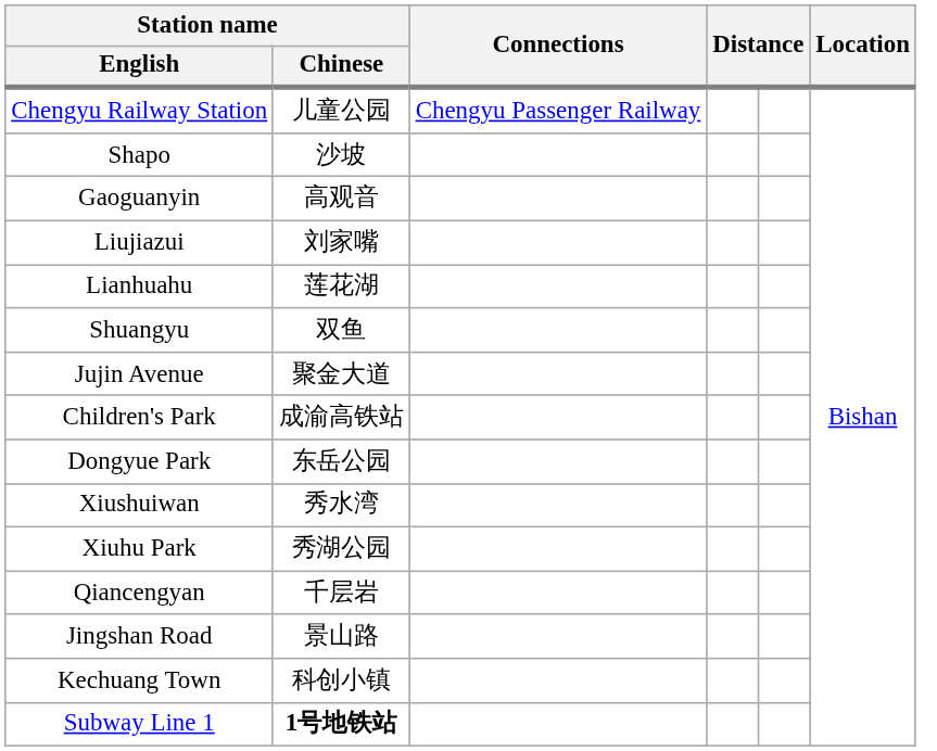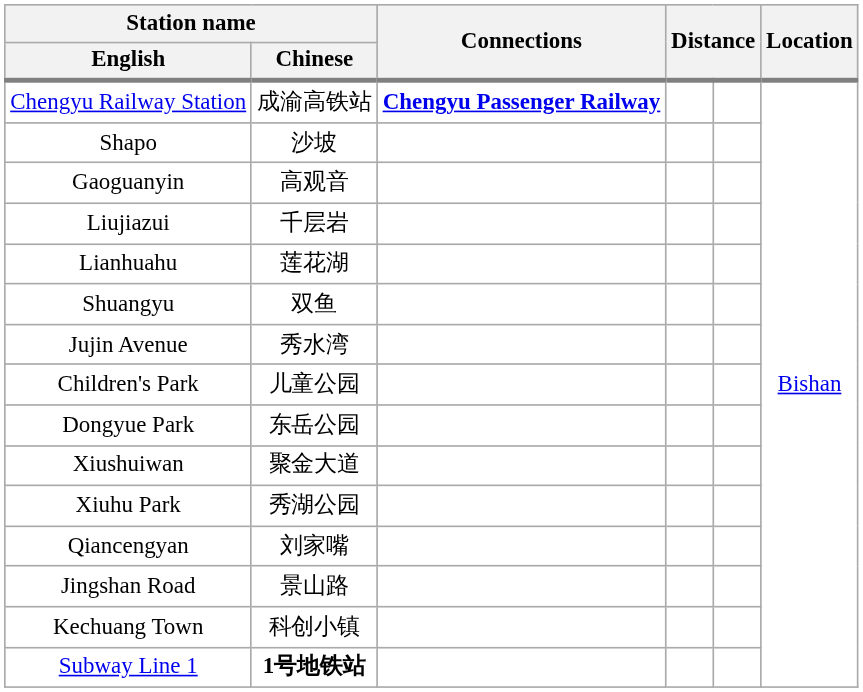Chengyu Railway Station | Station name / Chinese: 儿童公园 -> 成渝高铁站
Chengyu Railway Station | Connections: normal -> bold
Liujiazui | Station name / Chinese: 刘家嘴 -> 千层岩
Jujin Avenue | Station name / Chinese: 聚金大道 -> 秀水湾
Children's Park | Station name / Chinese: 成渝高铁站 -> 儿童公园
Xiushuiwan | Station name / Chinese: 秀水湾 -> 聚金大道
Qiancengyan | Station name / Chinese: 千层岩 -> 刘家嘴
